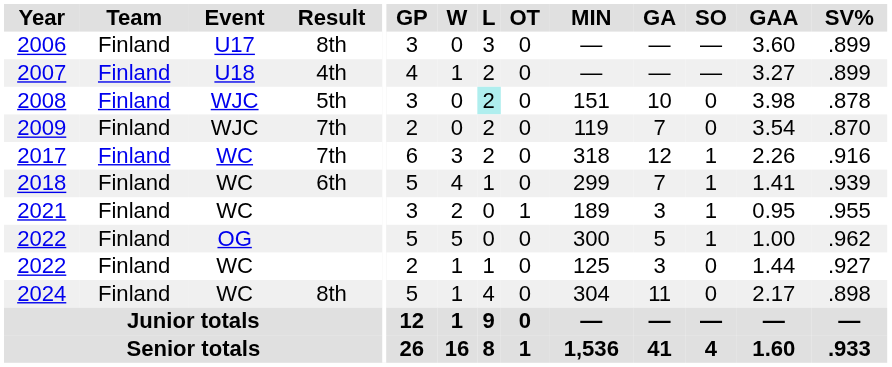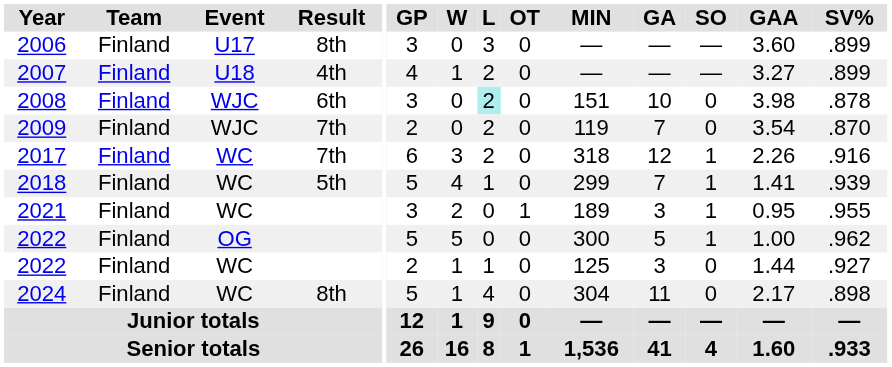2008 | Result: 5th -> 6th
2018 | Result: 6th -> 5th
